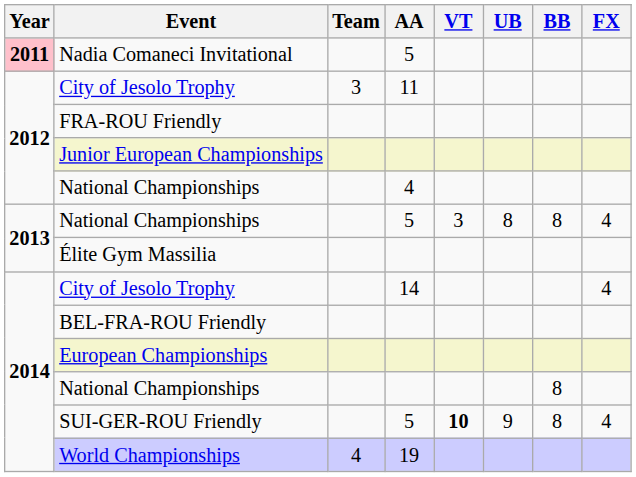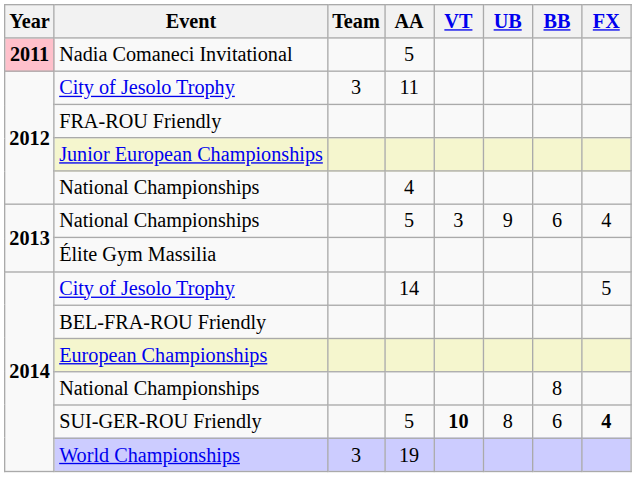National Championships / 5 | UB: 8 -> 9
National Championships / 5 | BB: 8 -> 6
City of Jesolo Trophy / 14 | FX: 4 -> 5
SUI-GER-ROU Friendly | UB: 9 -> 8
SUI-GER-ROU Friendly | BB: 8 -> 6
SUI-GER-ROU Friendly | FX: normal -> bold
World Championships | Team: 4 -> 3
